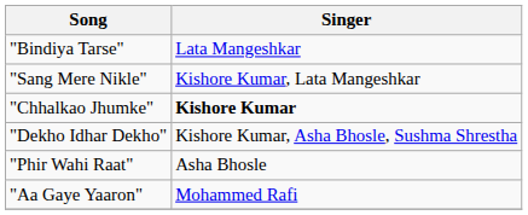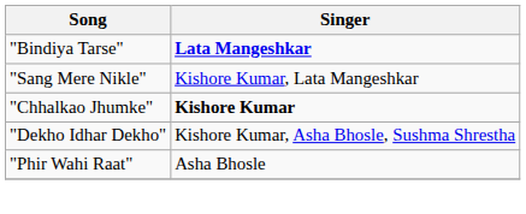"Bindiya Tarse" | Singer: normal -> bold
- row: "Aa Gaye Yaaron" | Mohammed Rafi
